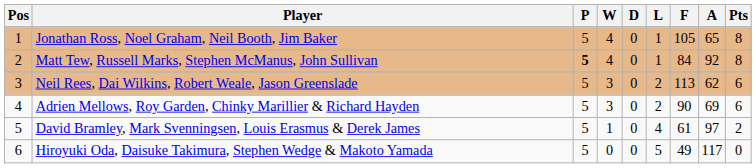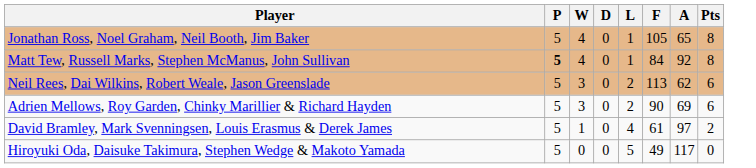- column: Pos | 1 | 2 | 3 | 4 | 5 | 6
